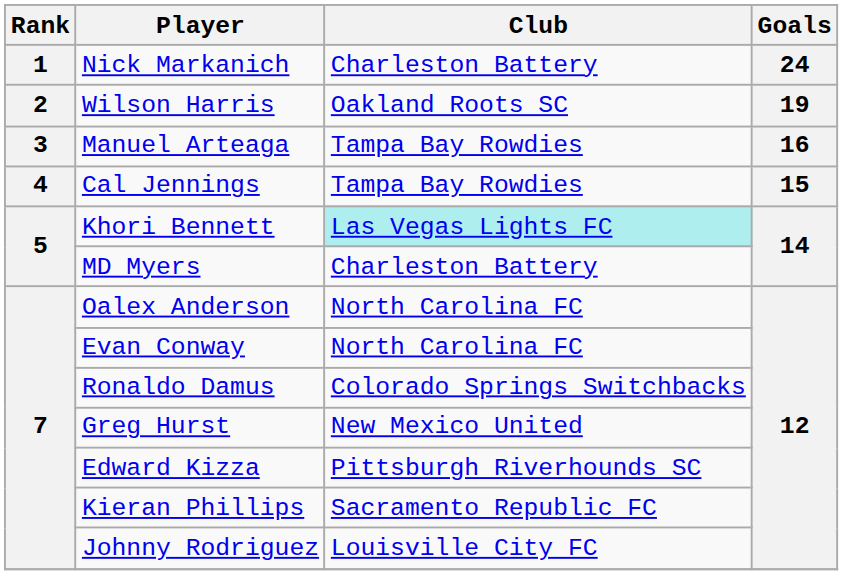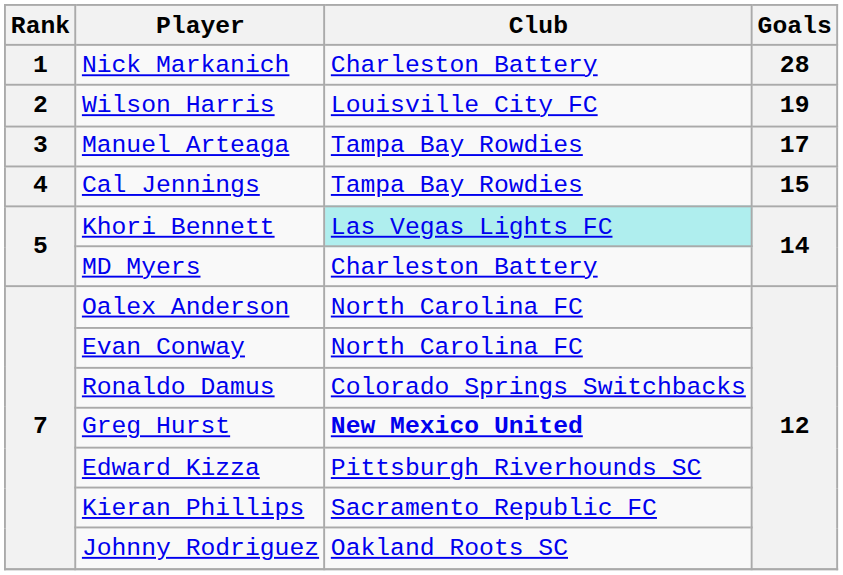Nick Markanich | Goals: 24 -> 28
Wilson Harris | Club: Oakland Roots SC -> Louisville City FC
Manuel Arteaga | Goals: 16 -> 17
Greg Hurst | Club: normal -> bold
Johnny Rodriguez | Club: Louisville City FC -> Oakland Roots SC
